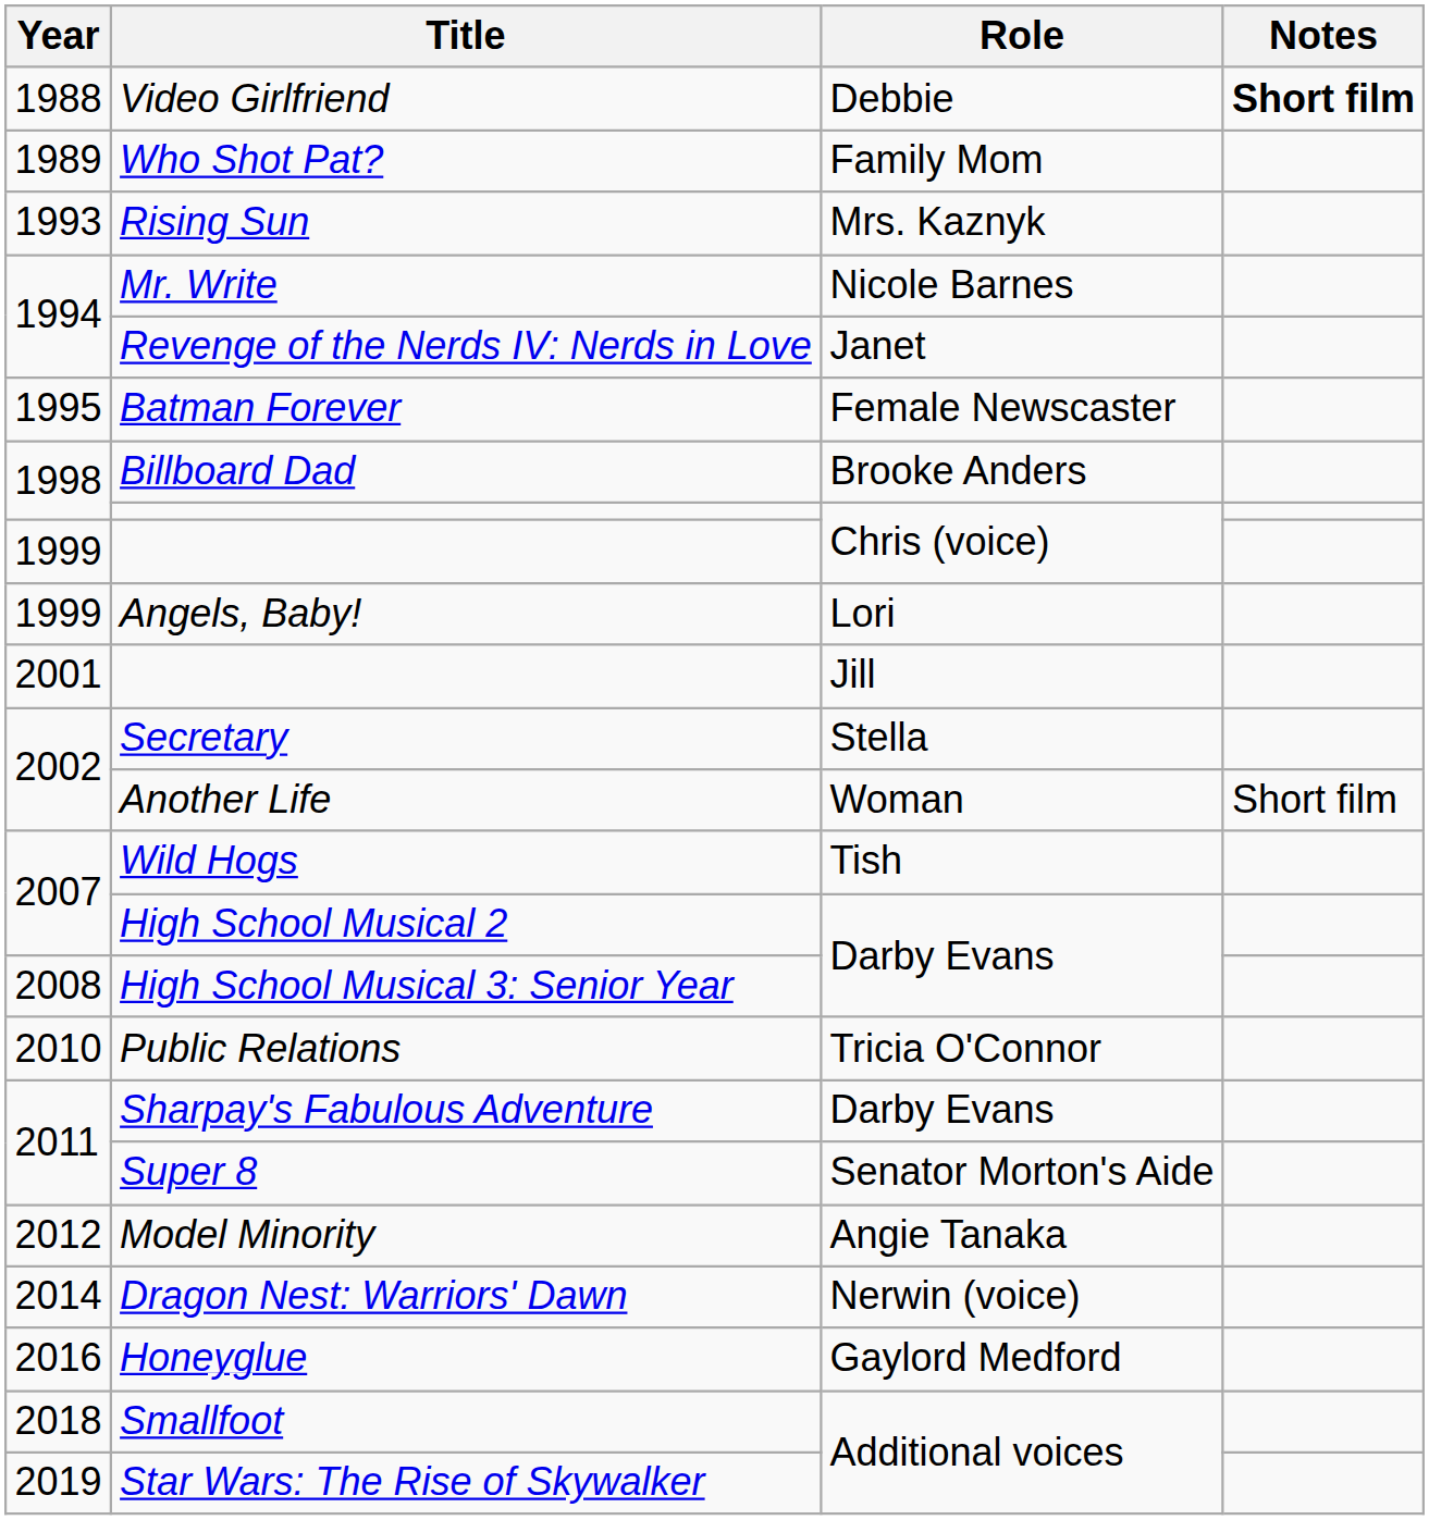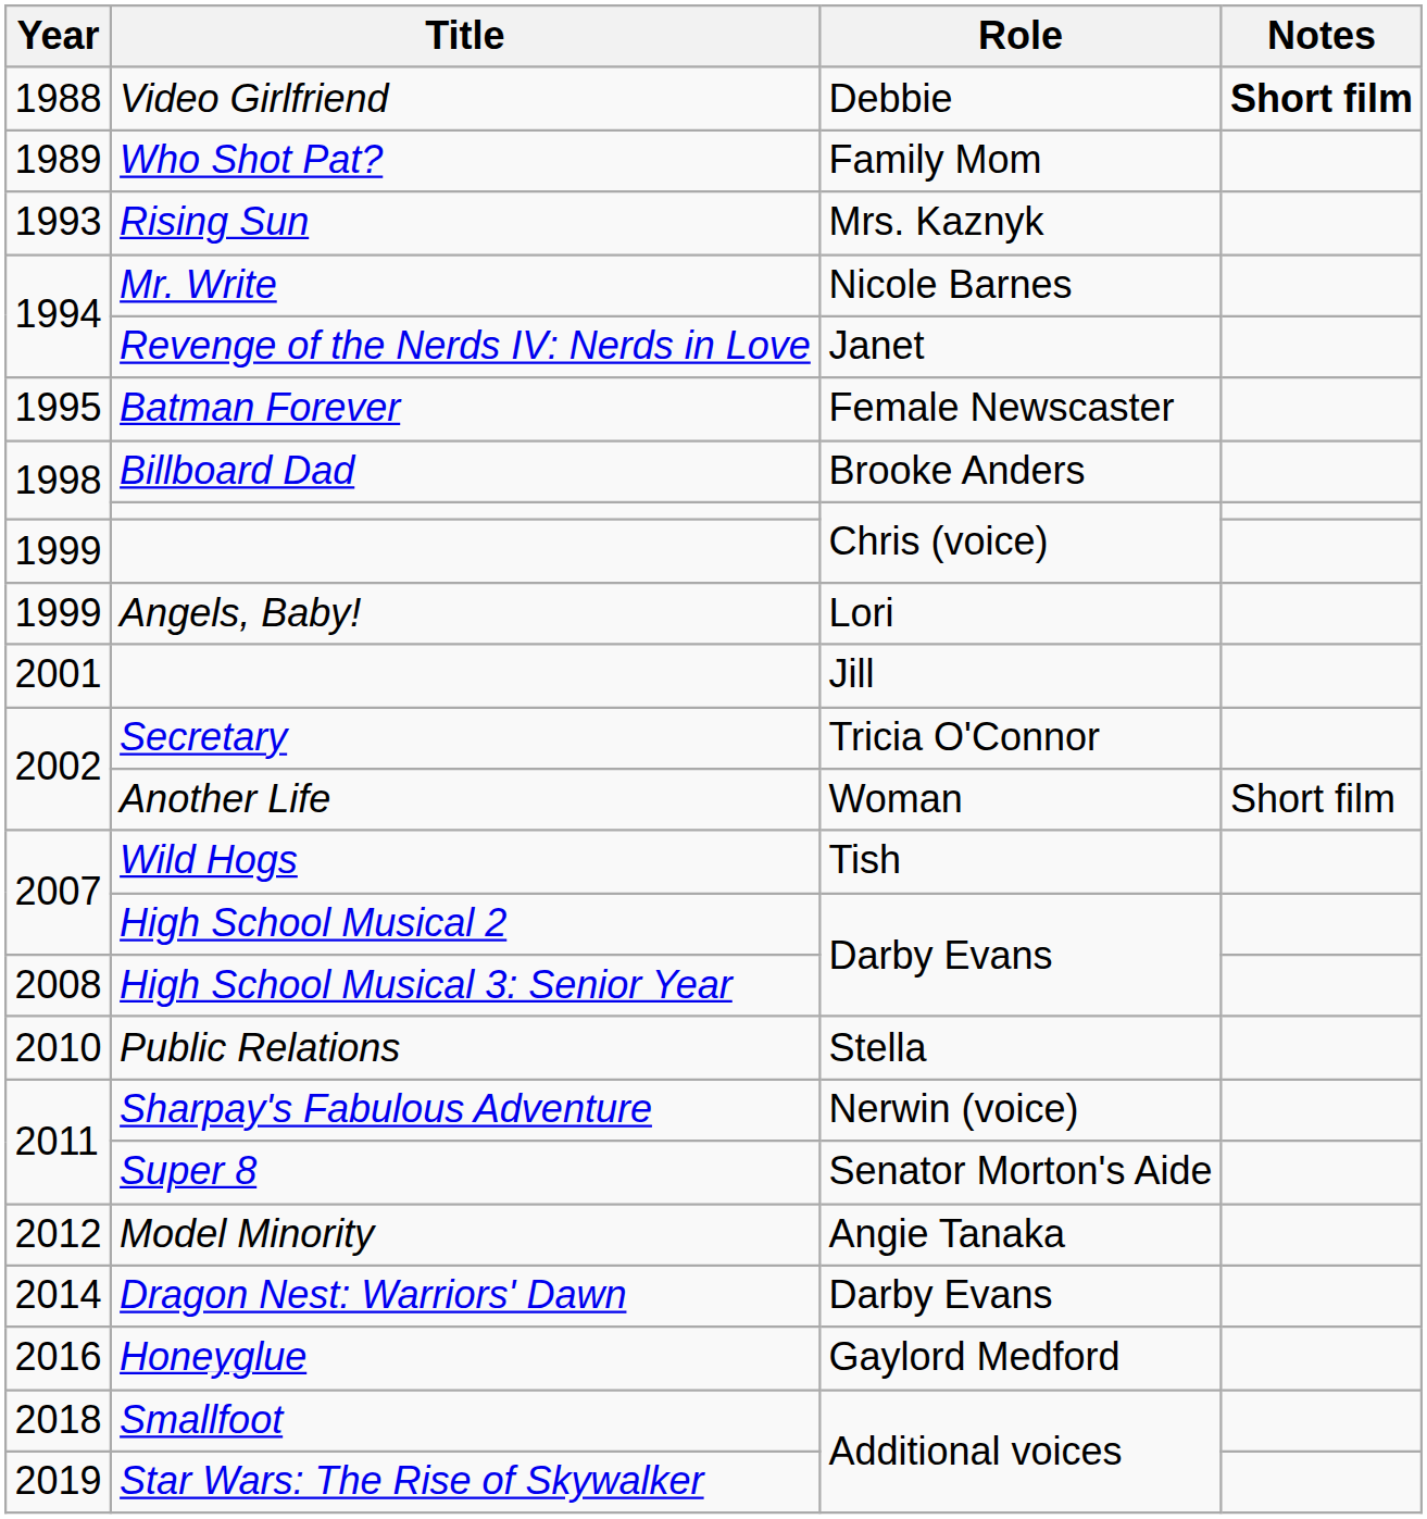Secretary | Role: Stella -> Tricia O'Connor
Public Relations | Role: Tricia O'Connor -> Stella
Sharpay's Fabulous Adventure | Role: Darby Evans -> Nerwin (voice)
Dragon Nest: Warriors' Dawn | Role: Nerwin (voice) -> Darby Evans
